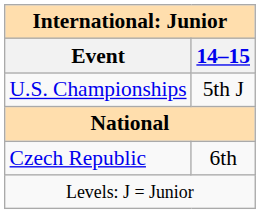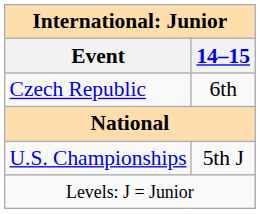rows swapped: Czech Republic <-> U.S. Championships
